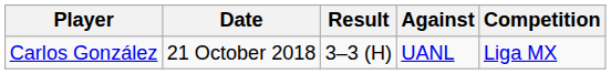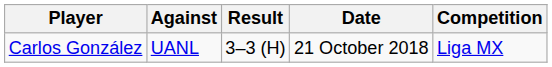columns swapped: Against <-> Date
